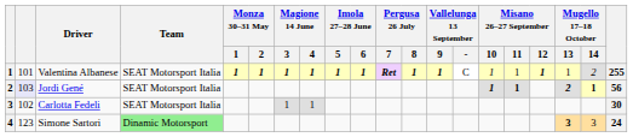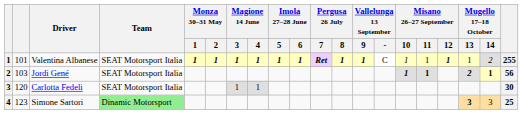Jordi Gené | column 2: lavender background -> no background
Carlotta Fedeli | column 2: 102 -> 120
Simone Sartori | column 20: 24 -> 25
